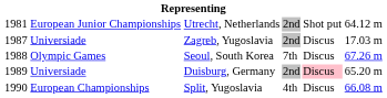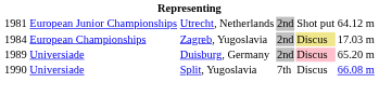Zagreb, Yugoslavia | column 1: 1987 -> 1984
Zagreb, Yugoslavia | column 2: Universiade -> European Championships
Zagreb, Yugoslavia | column 5: no background -> khaki background
- row: 1988 | Olympic Games | Seoul, South Korea | 7th | Discus | 67.26 m
Split, Yugoslavia | column 2: European Championships -> Universiade
Split, Yugoslavia | column 4: 4th -> 7th
